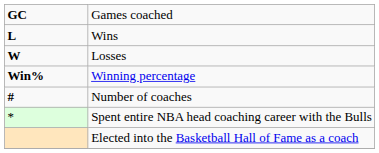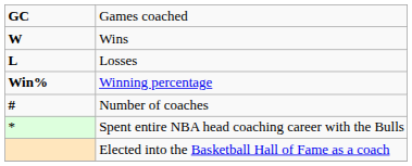Wins | column 1: L -> W
Losses | column 1: W -> L
